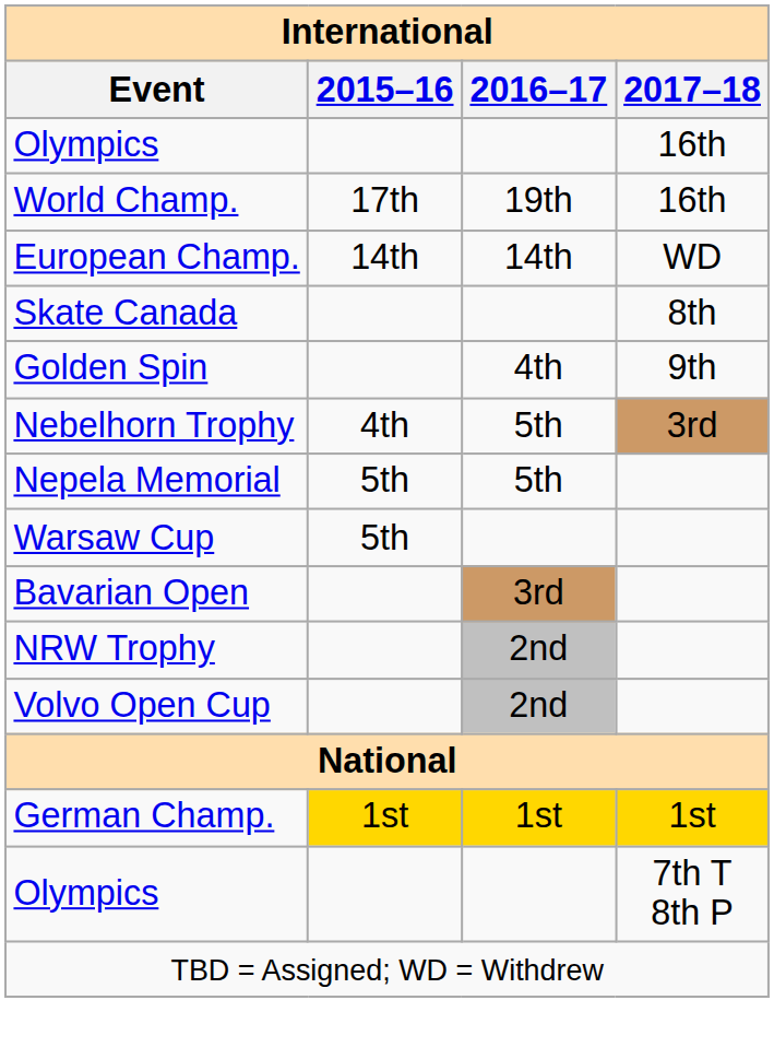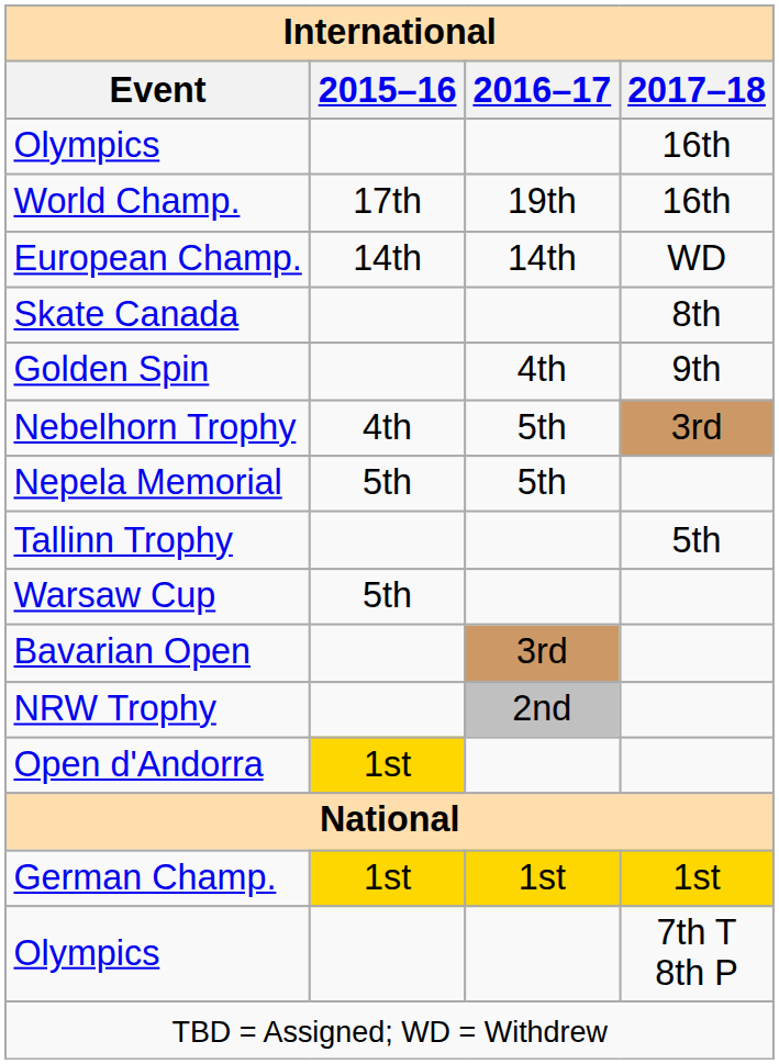+ row: Tallinn Trophy | 5th
+ row: Open d'Andorra | 1st
- row: Volvo Open Cup | 2nd
